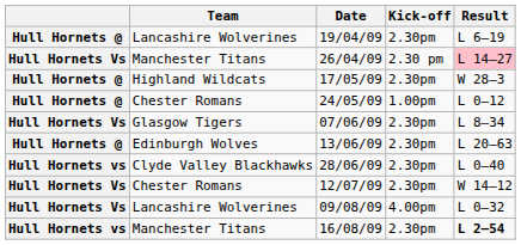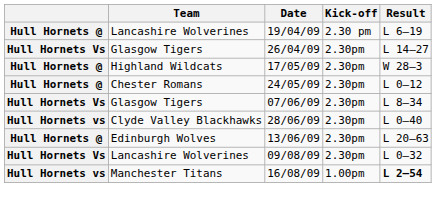19/04/09 | Kick-off: 2.30pm -> 2.30 pm
26/04/09 | Team: Manchester Titans -> Glasgow Tigers
26/04/09 | Kick-off: 2.30 pm -> 2.30pm
26/04/09 | Result: pink background -> no background
24/05/09 | Kick-off: 1.00pm -> 2.30pm
rows swapped: 13/06/09 <-> 28/06/09
- row: Hull Hornets Vs | Chester Romans | 12/07/09 | 2.30pm | W 14–12
09/08/09 | Kick-off: 4.00pm -> 2.30pm
16/08/09 | Kick-off: 2.30pm -> 1.00pm
